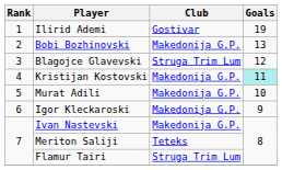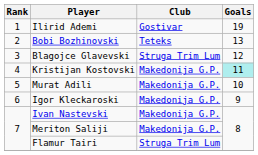Bobi Bozhinovski | Club: Makedonija G.P. -> Teteks
Meriton Saliji | Club: Teteks -> Makedonija G.P.
